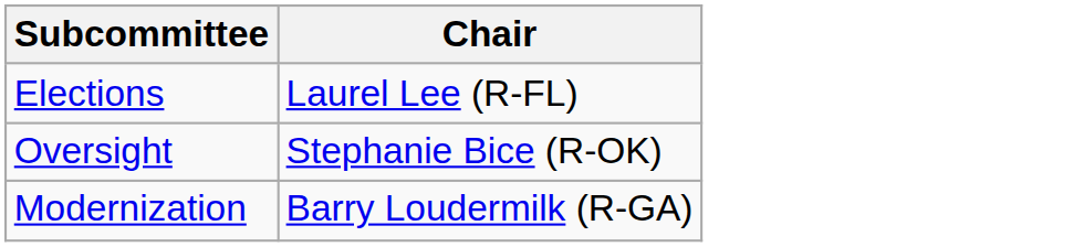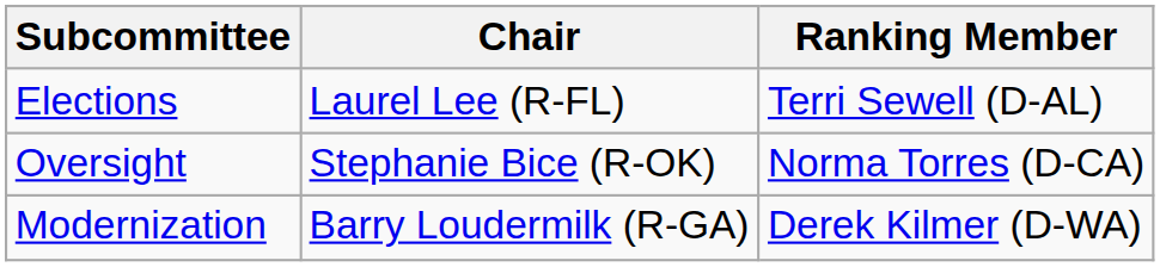+ column: Ranking Member | Terri Sewell (D-AL) | Norma Torres (D-CA) | Derek Kilmer (D-WA)
